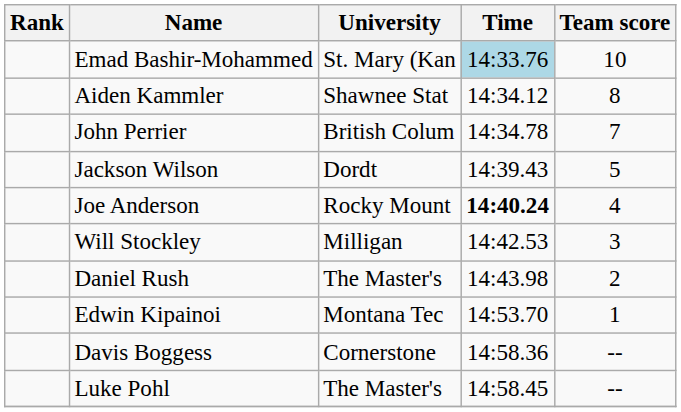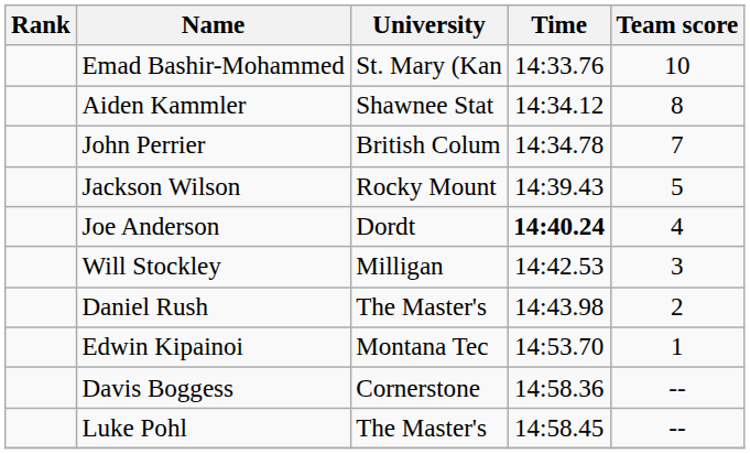Emad Bashir-Mohammed | Time: lightblue background -> no background
Jackson Wilson | University: Dordt -> Rocky Mount
Joe Anderson | University: Rocky Mount -> Dordt
